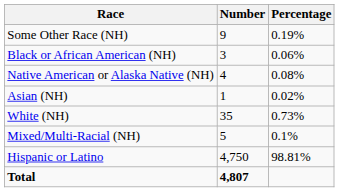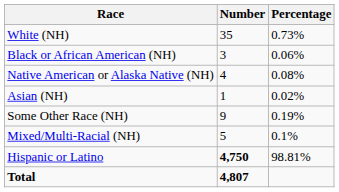rows swapped: White (NH) <-> Some Other Race (NH)
Hispanic or Latino | Number: normal -> bold
